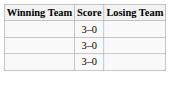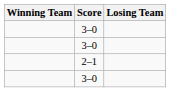+ row: 2–1
